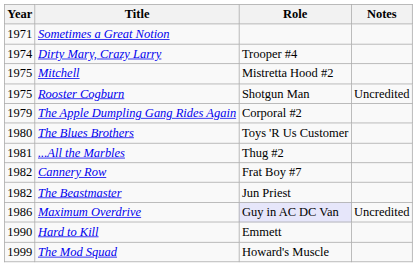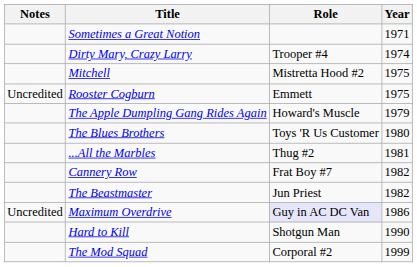columns swapped: Year <-> Notes
Rooster Cogburn | Role: Shotgun Man -> Emmett
The Apple Dumpling Gang Rides Again | Role: Corporal #2 -> Howard's Muscle
Hard to Kill | Role: Emmett -> Shotgun Man
The Mod Squad | Role: Howard's Muscle -> Corporal #2
